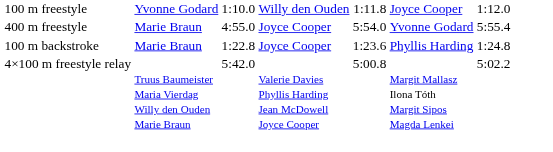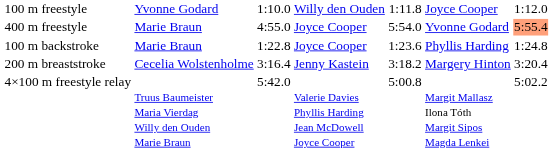400 m freestyle | column 7: no background -> lightsalmon background
+ row: 200 m breaststroke | Cecelia Wolstenholme | 3:16.4 | Jenny Kastein | 3:18.2 | Margery Hinton | 3:20.4
